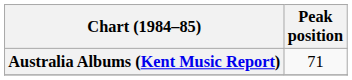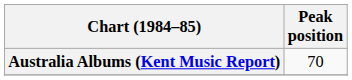Australia Albums (Kent Music Report) | Peak position: 71 -> 70
